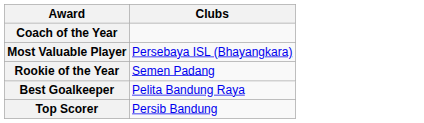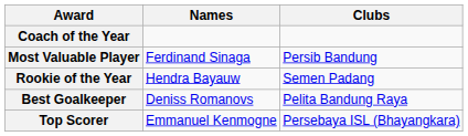+ column: Names | Ferdinand Sinaga | Hendra Bayauw | Deniss Romanovs | Emmanuel Kenmogne
Most Valuable Player | Clubs: Persebaya ISL (Bhayangkara) -> Persib Bandung
Top Scorer | Clubs: Persib Bandung -> Persebaya ISL (Bhayangkara)
